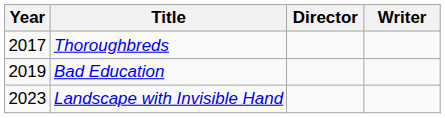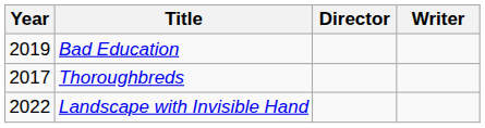rows swapped: Thoroughbreds <-> Bad Education
Landscape with Invisible Hand | Year: 2023 -> 2022
